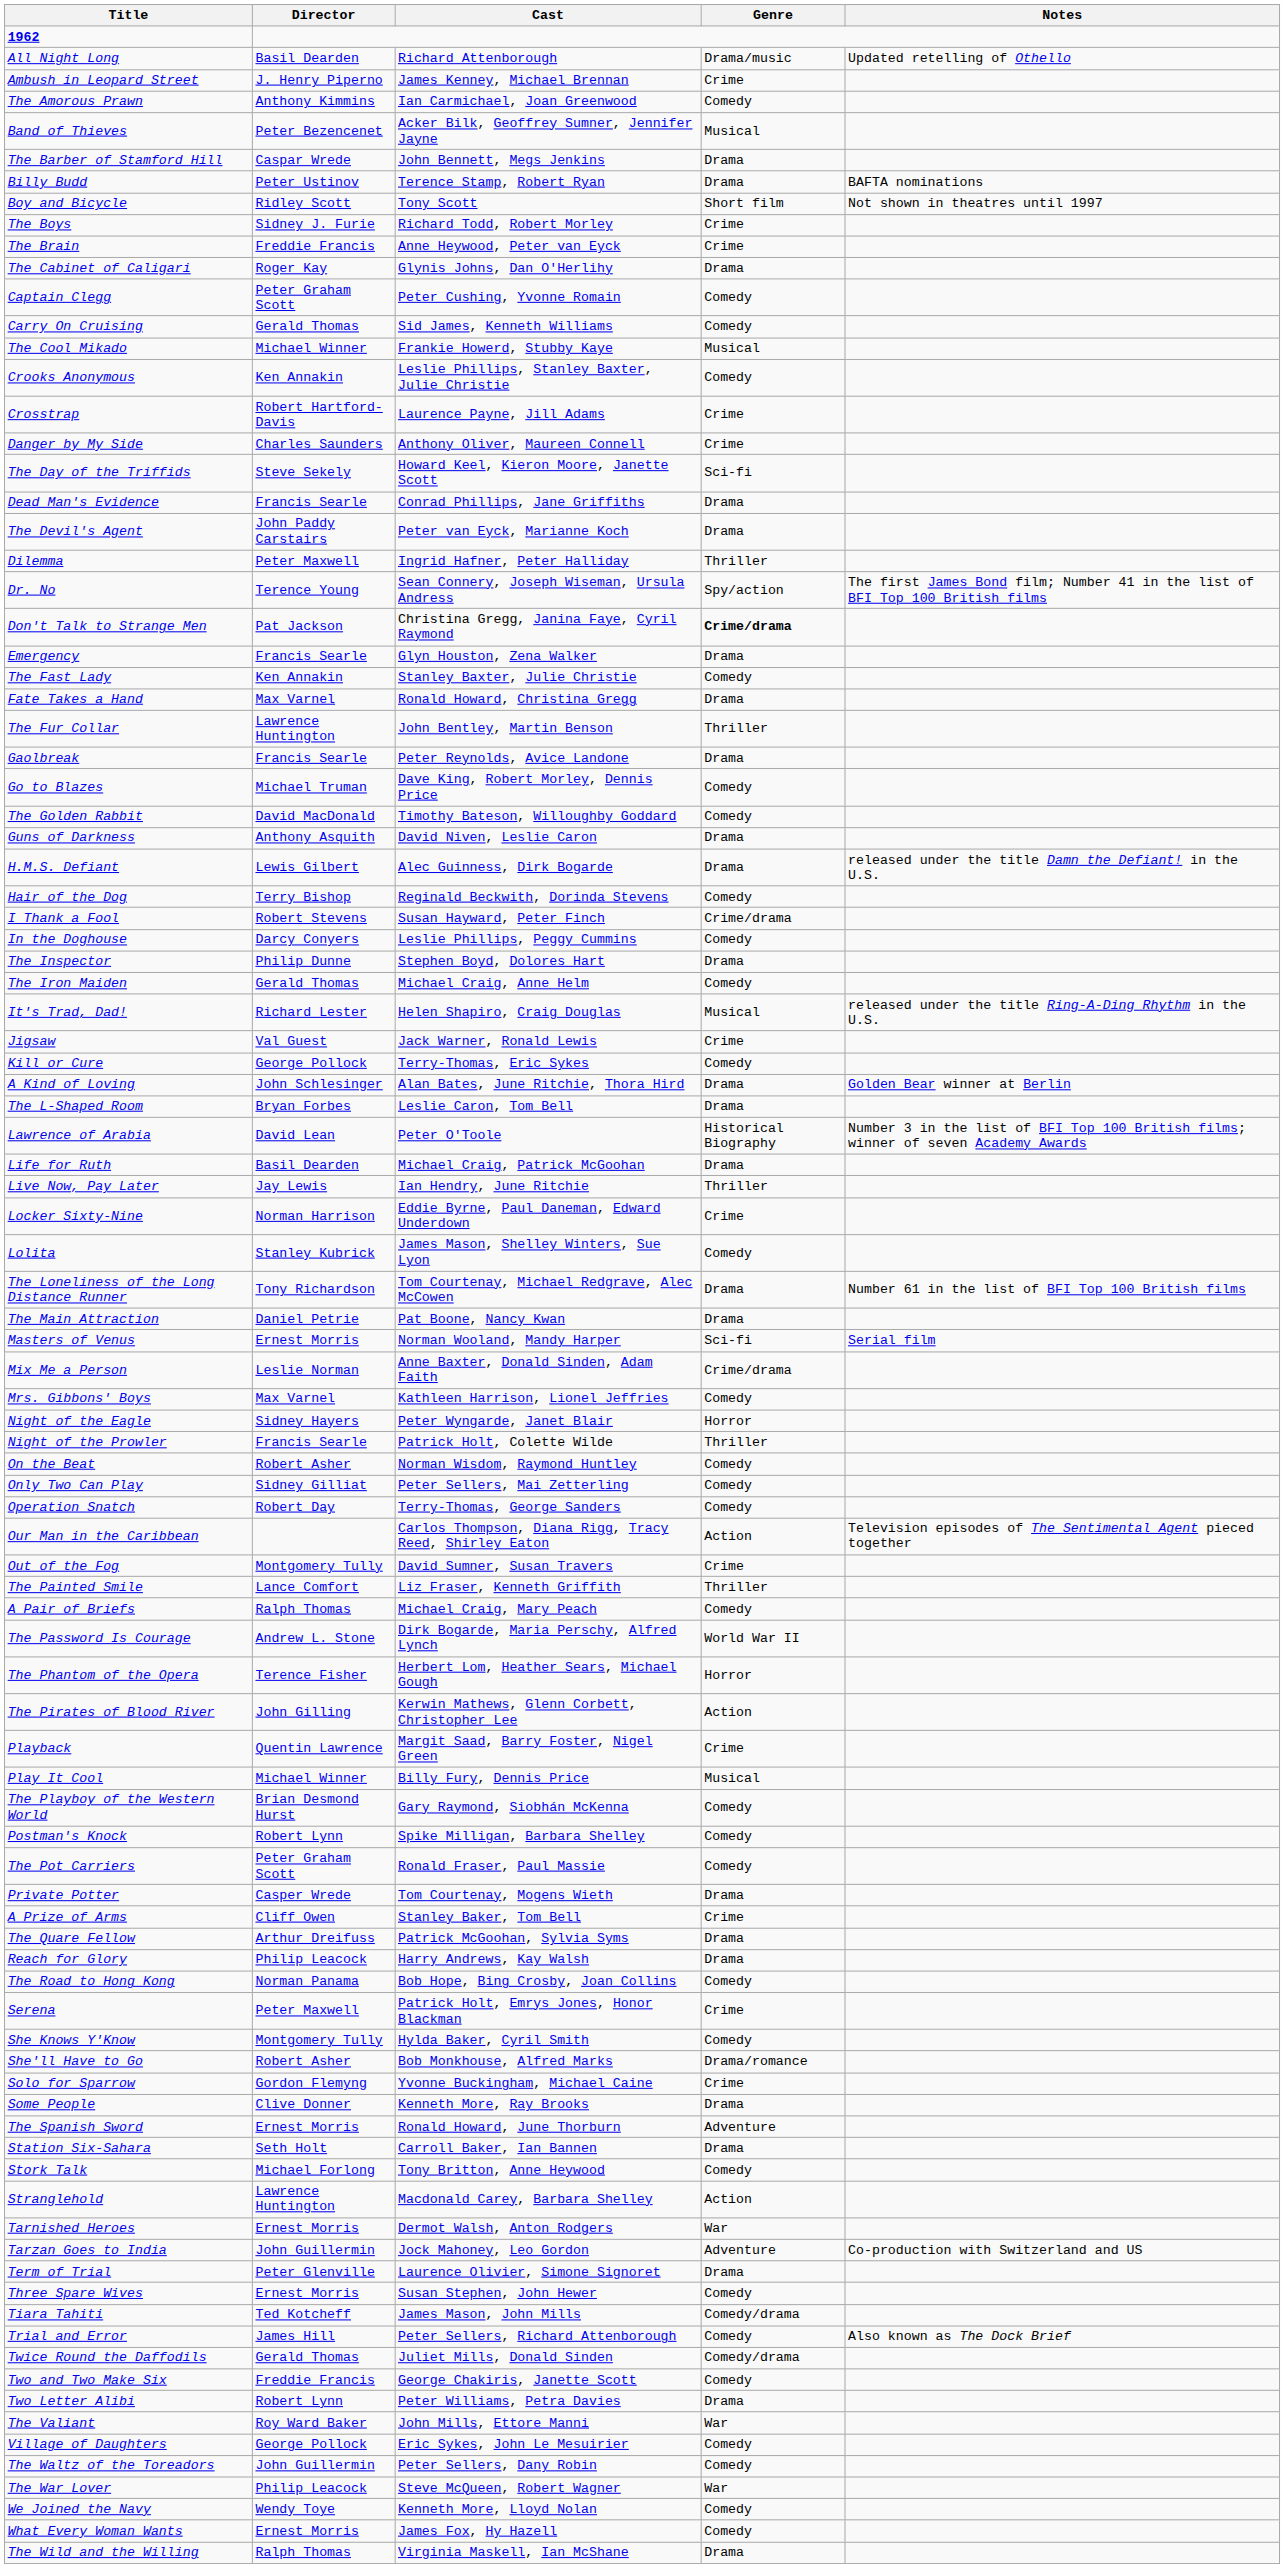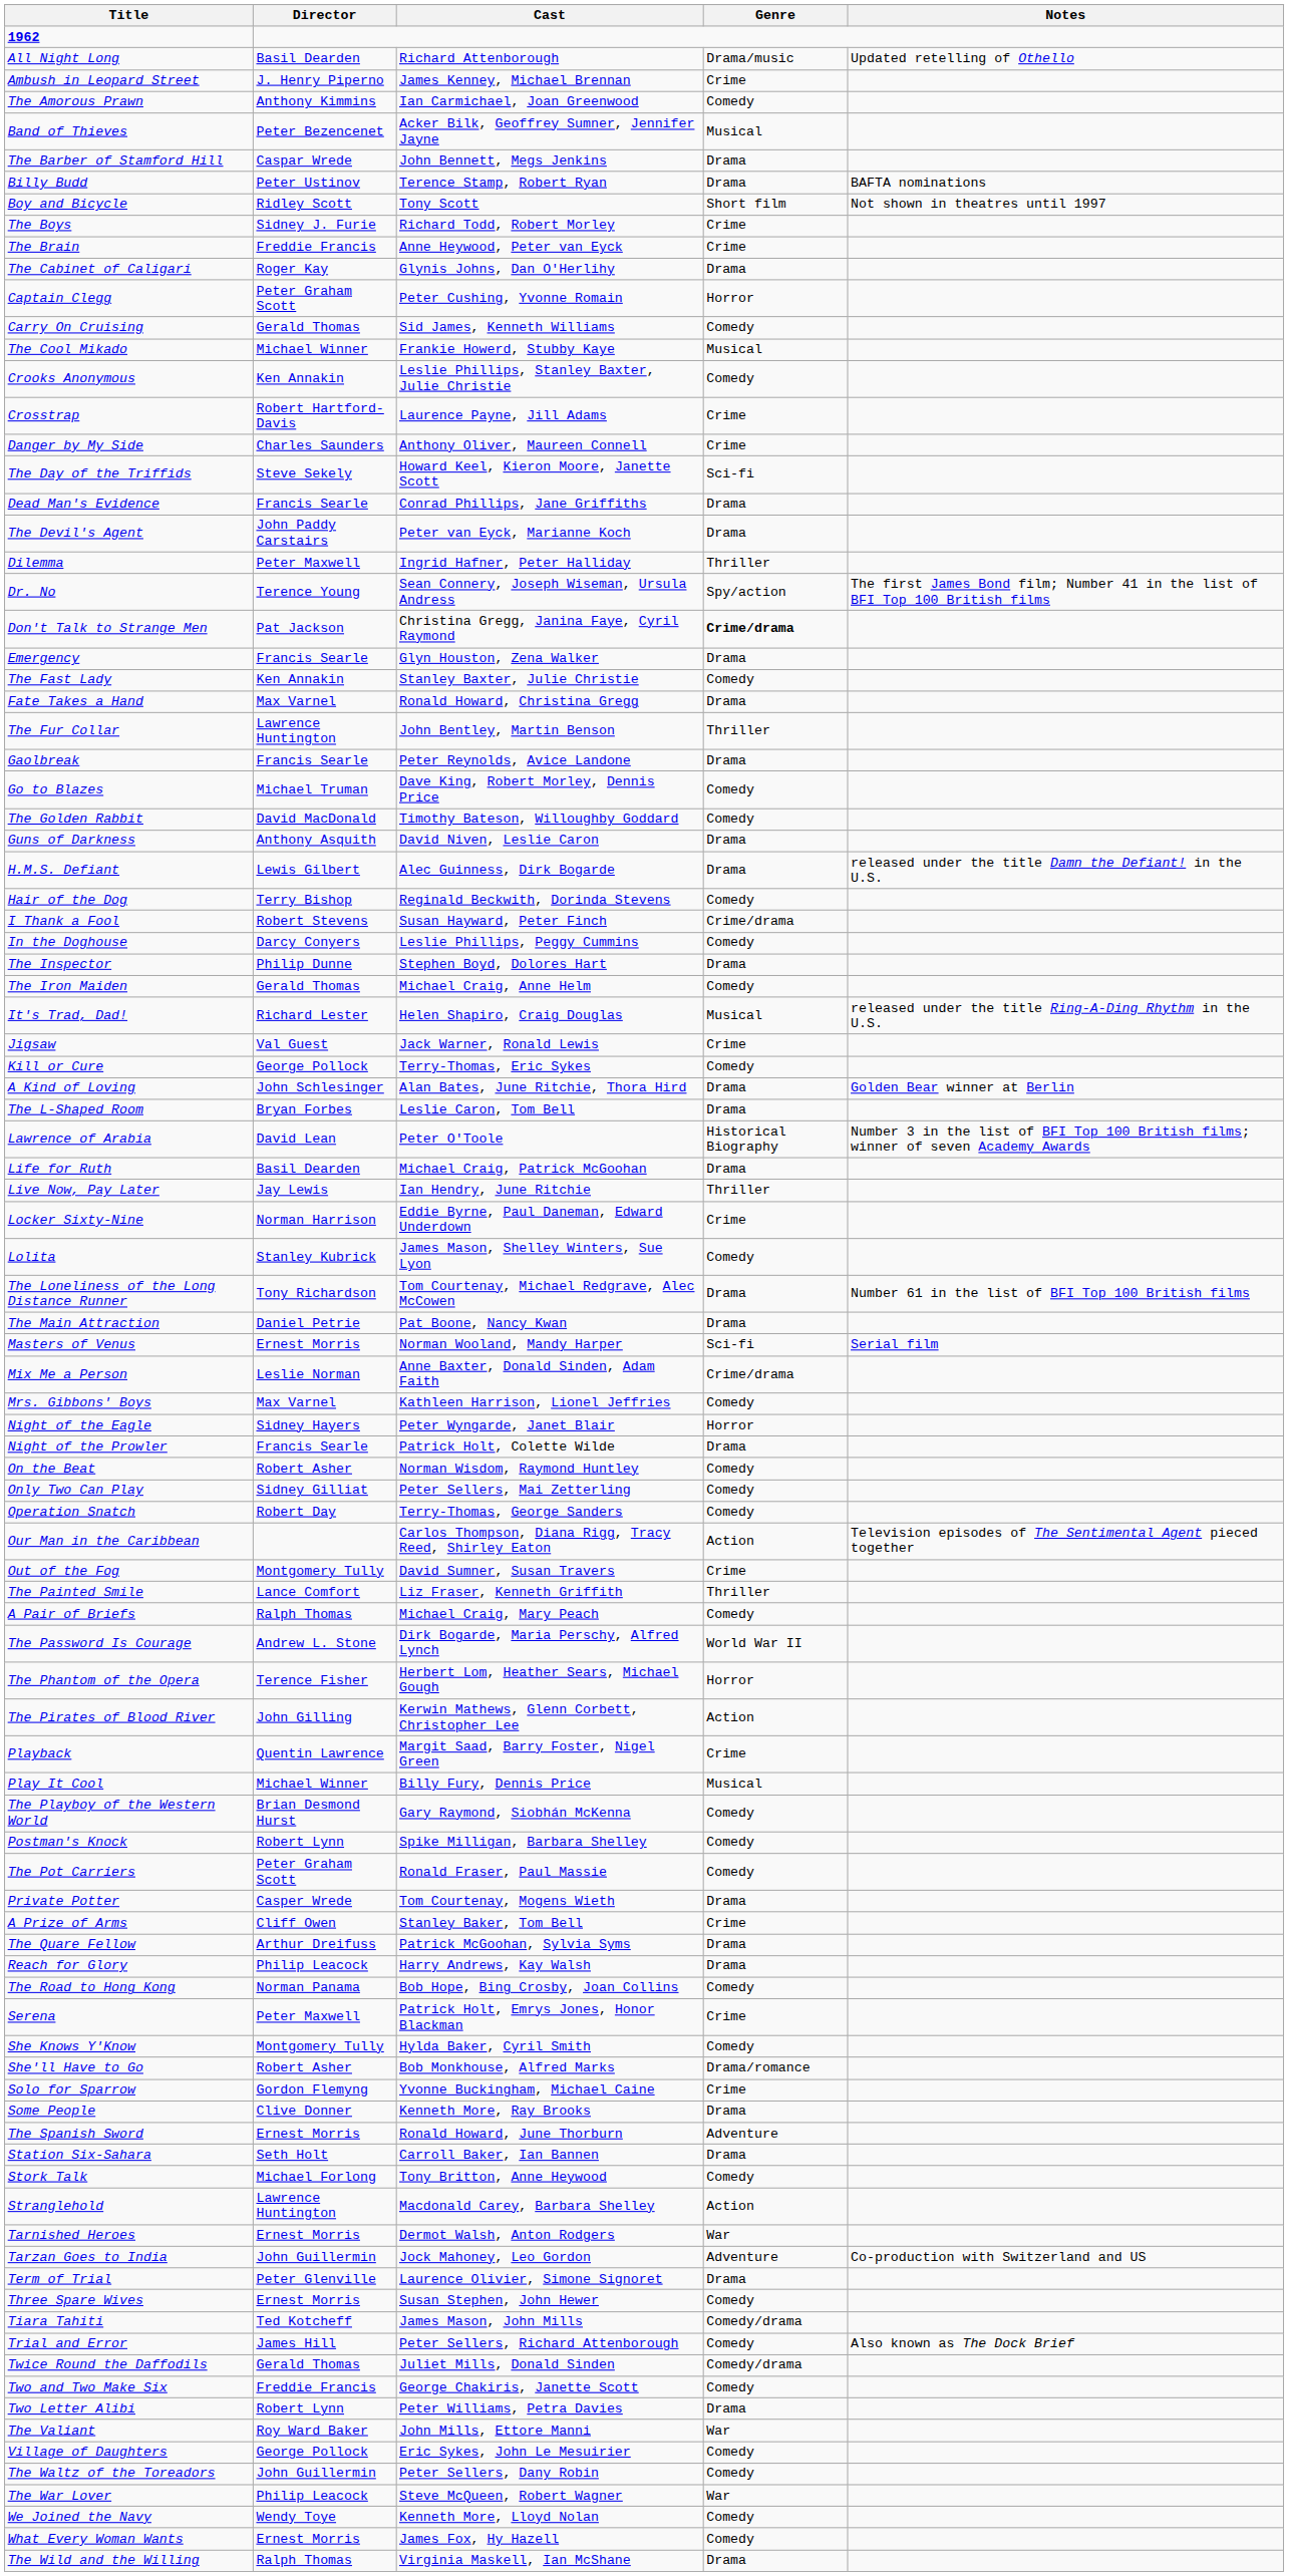Captain Clegg | Genre: Comedy -> Horror
Night of the Prowler | Genre: Thriller -> Drama
